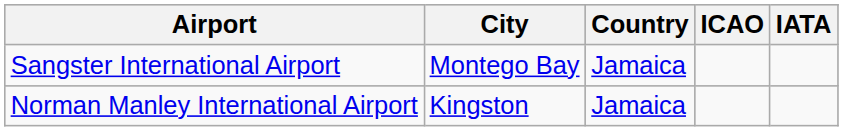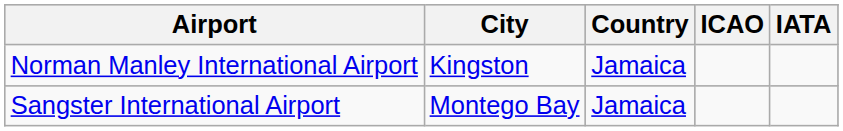rows swapped: Sangster International Airport <-> Norman Manley International Airport
